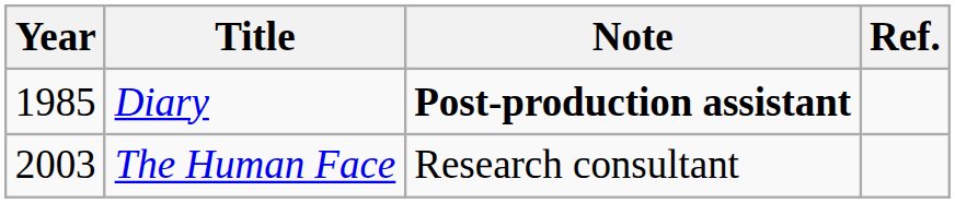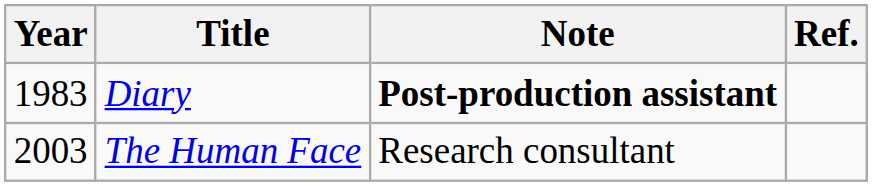Diary | Year: 1985 -> 1983
